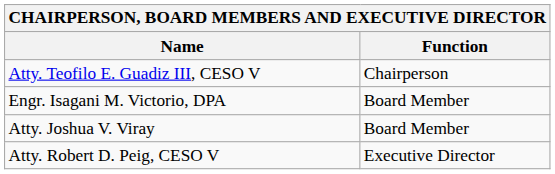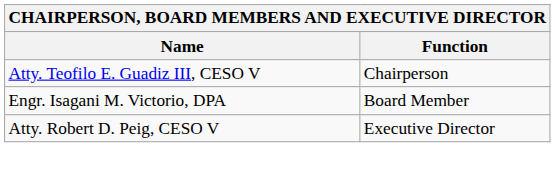- row: Atty. Joshua V. Viray | Board Member
